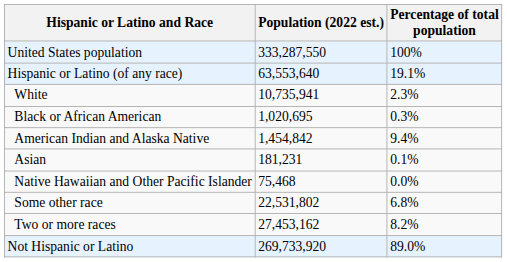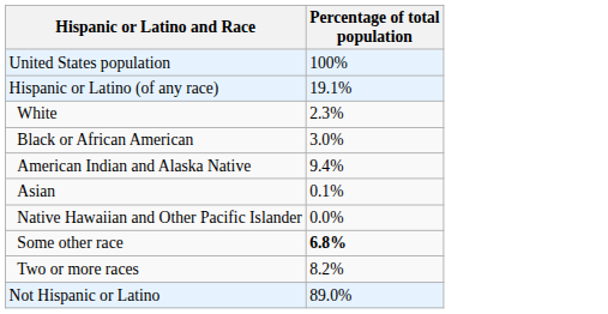- column: Population (2022 est.) | 333,287,550 | 63,553,640 | 10,735,941 | 1,020,695 | 1,454,842 | 181,231 | 75,468 | 22,531,802 | 27,453,162 | 269,733,920
Black or African American | Percentage of total population: 0.3% -> 3.0%
Some other race | Percentage of total population: normal -> bold
